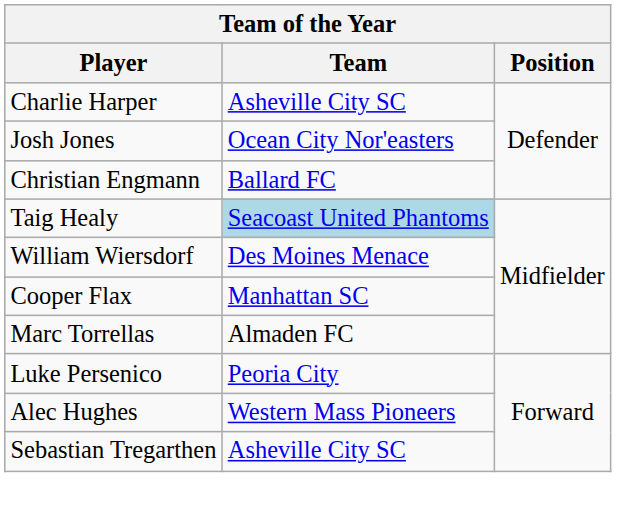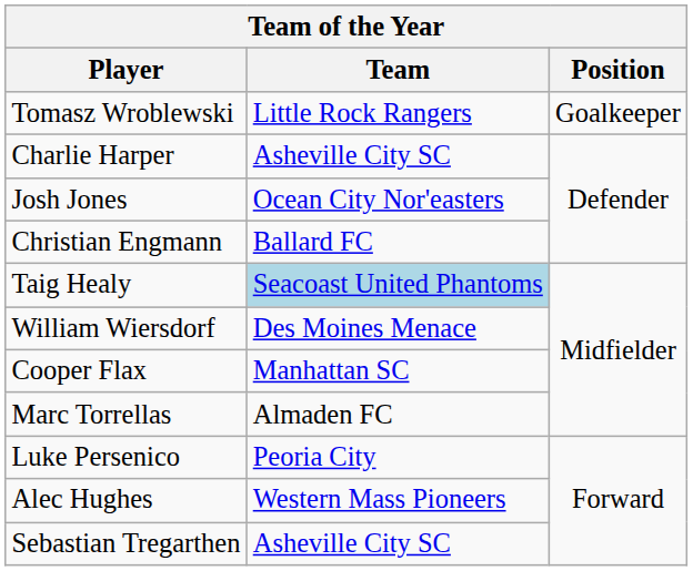+ row: Tomasz Wroblewski | Little Rock Rangers | Goalkeeper
